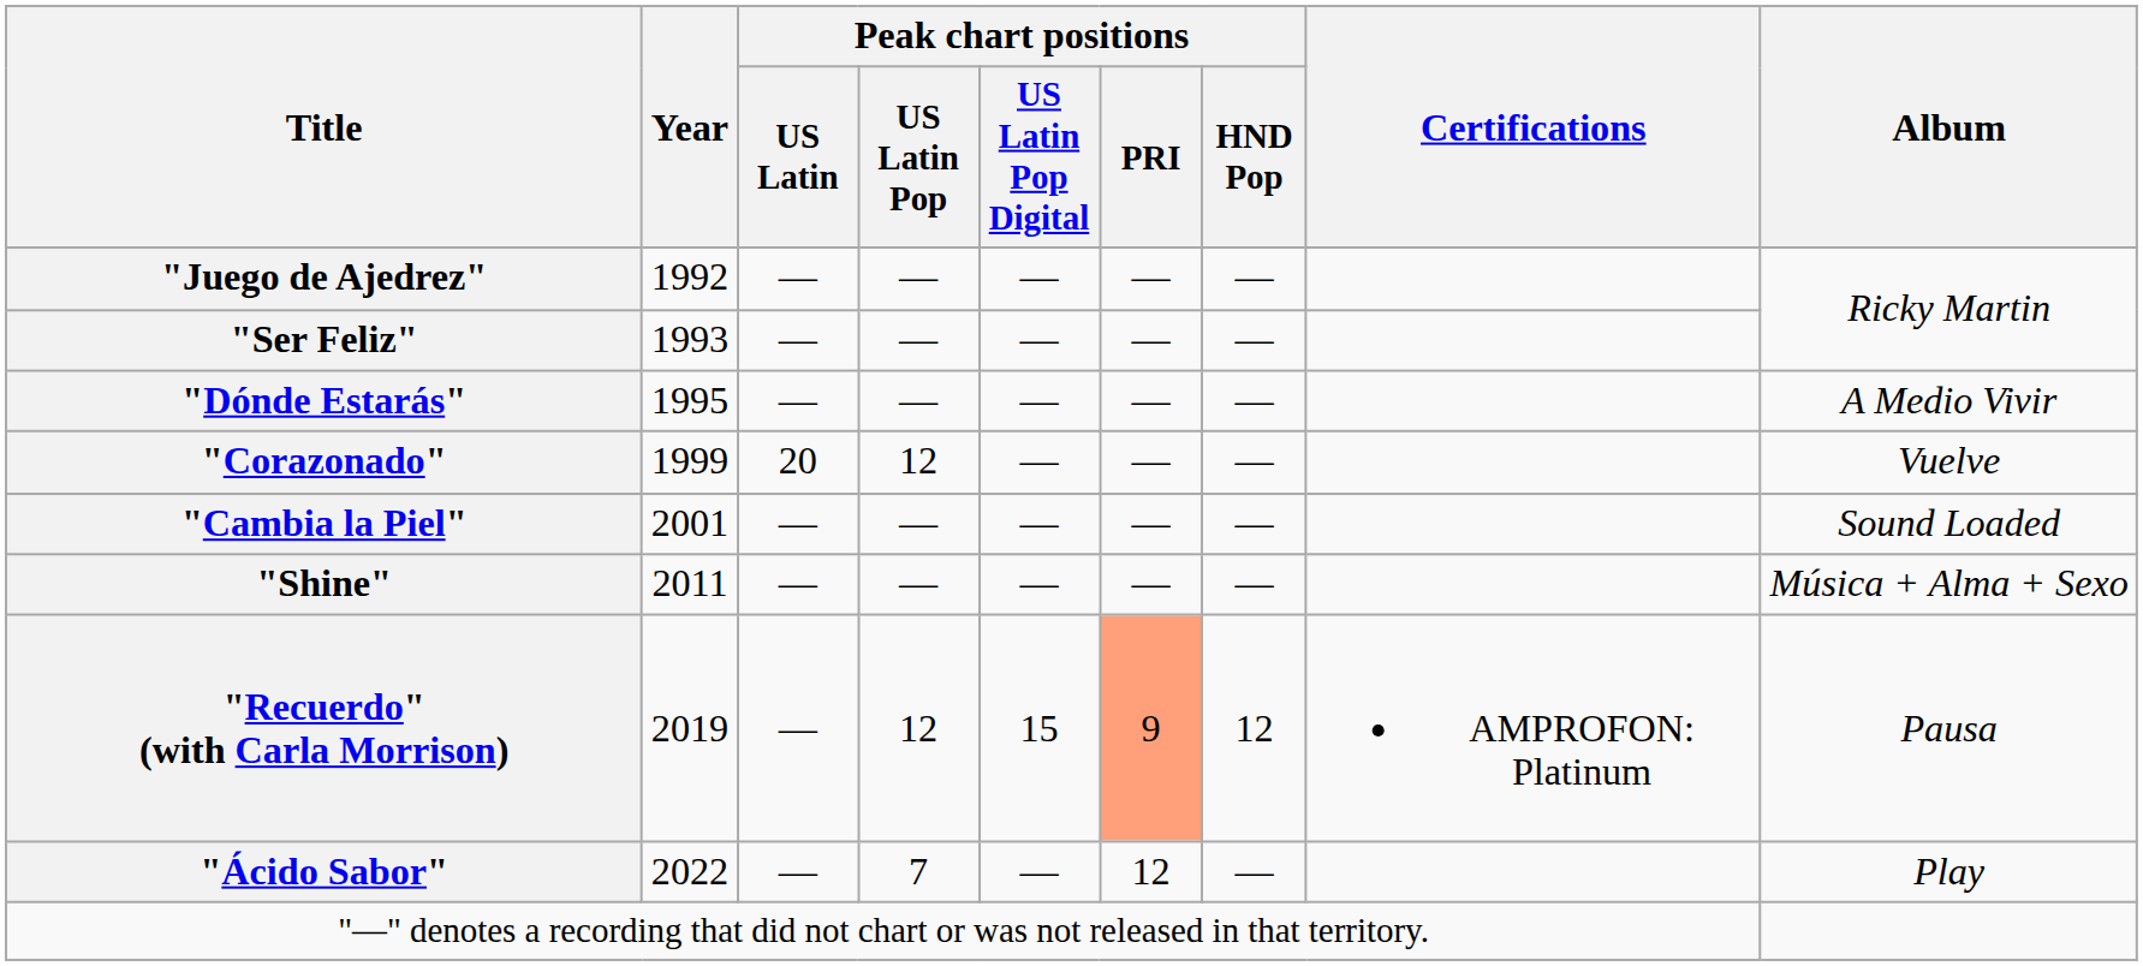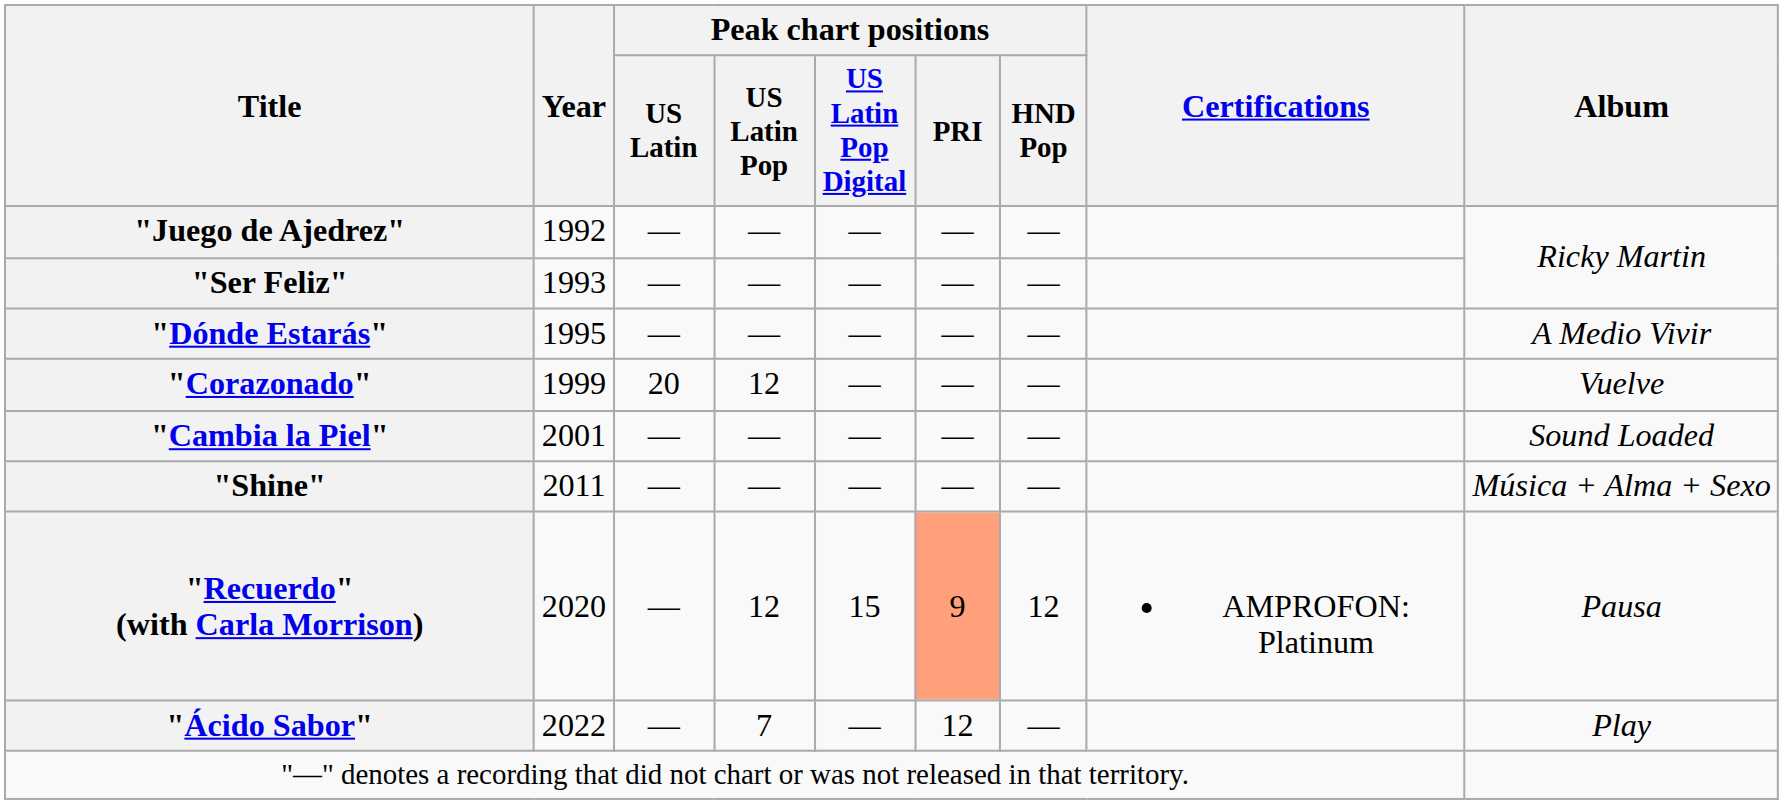"Recuerdo" (with Carla Morrison) | Year: 2019 -> 2020
